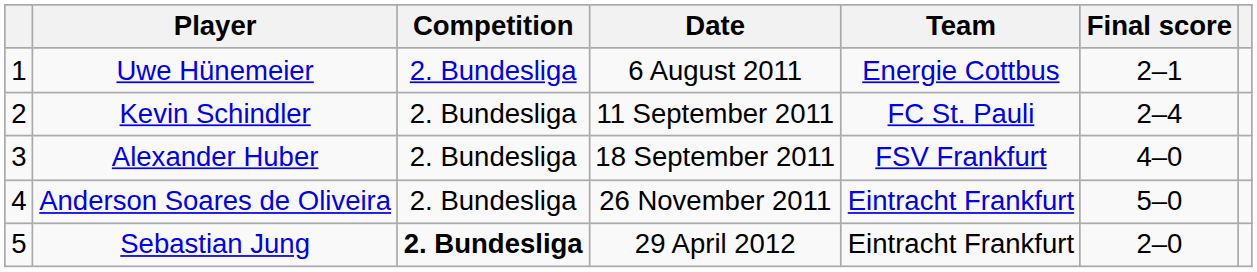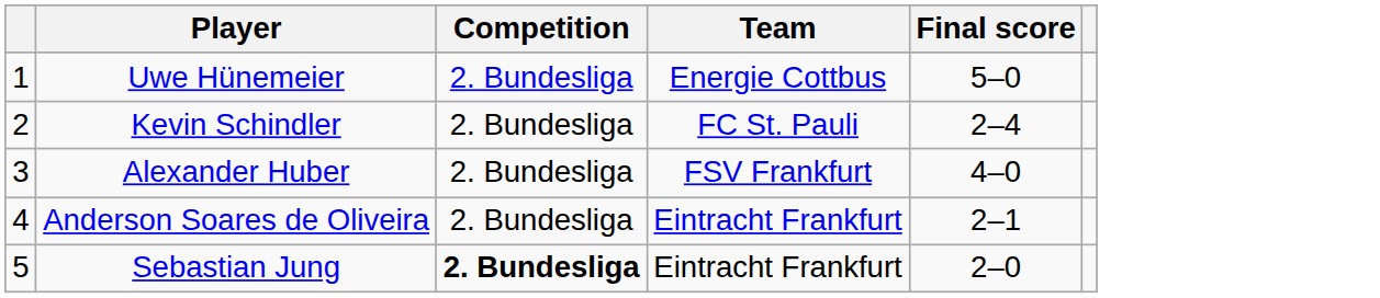- column: Date | 6 August 2011 | 11 September 2011 | 18 September 2011 | 26 November 2011 | 29 April 2012
Uwe Hünemeier | Final score: 2–1 -> 5–0
Anderson Soares de Oliveira | Final score: 5–0 -> 2–1
